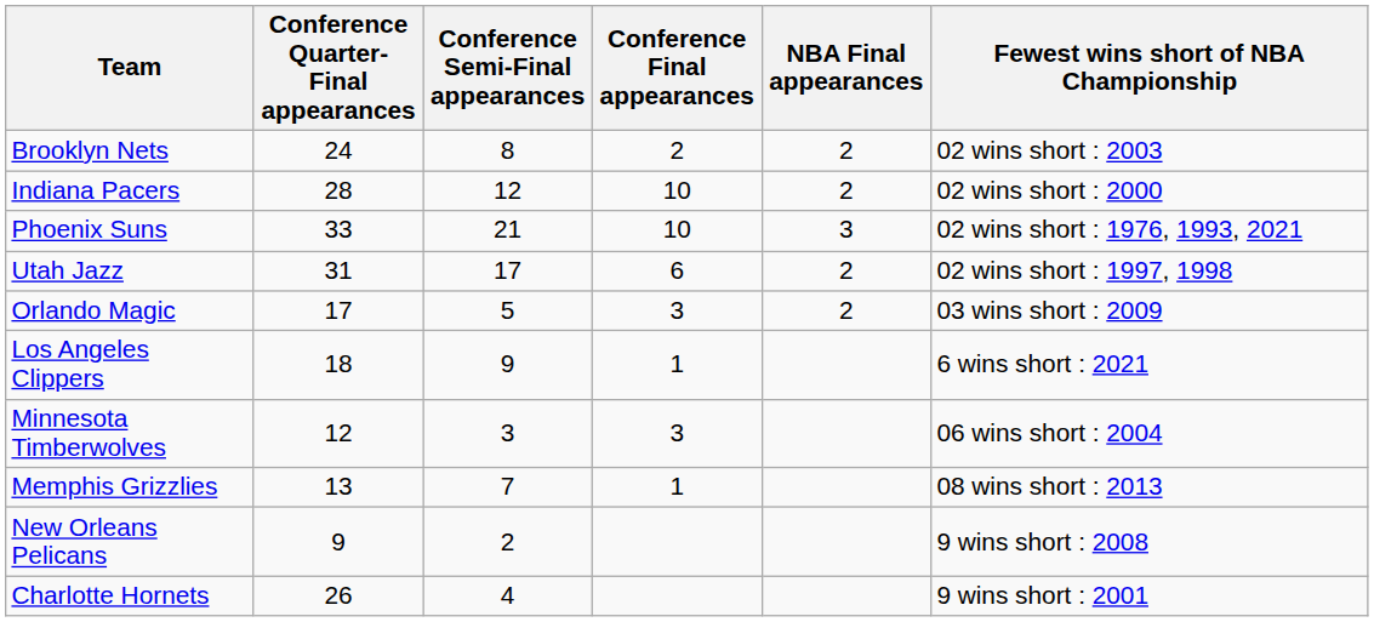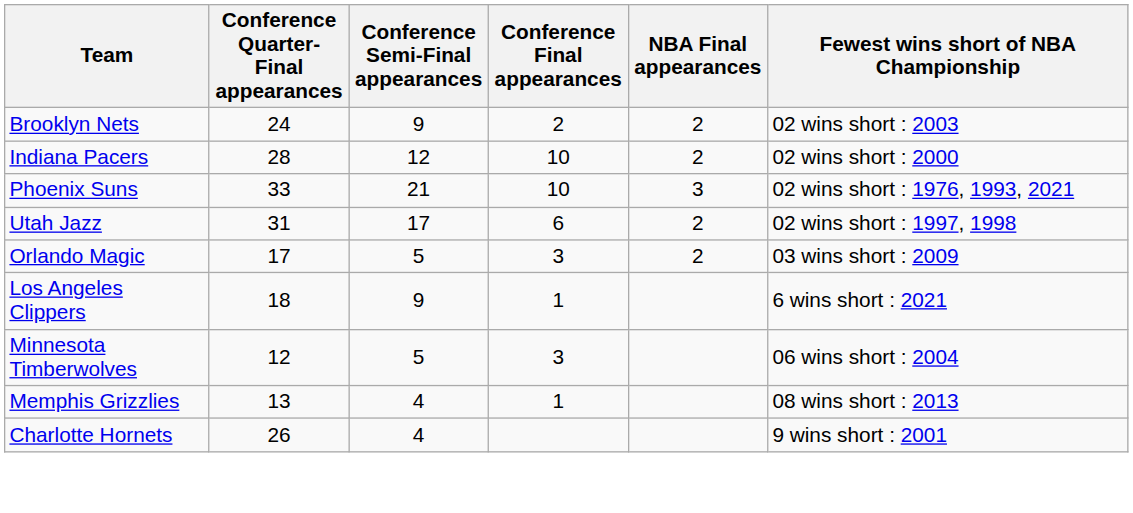Brooklyn Nets | Conference Semi-Final appearances: 8 -> 9
Minnesota Timberwolves | Conference Semi-Final appearances: 3 -> 5
Memphis Grizzlies | Conference Semi-Final appearances: 7 -> 4
- row: New Orleans Pelicans | 9 | 2 | 9 wins short : 2008
